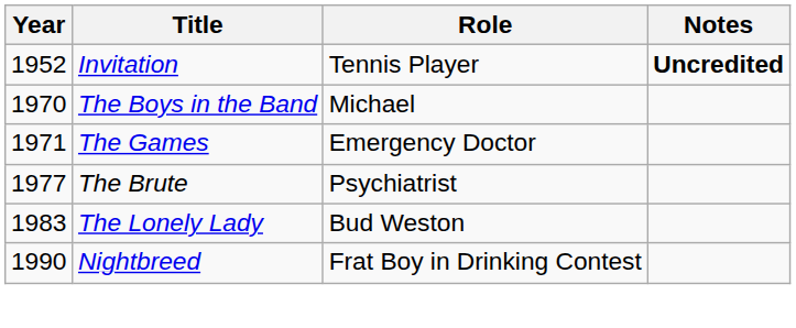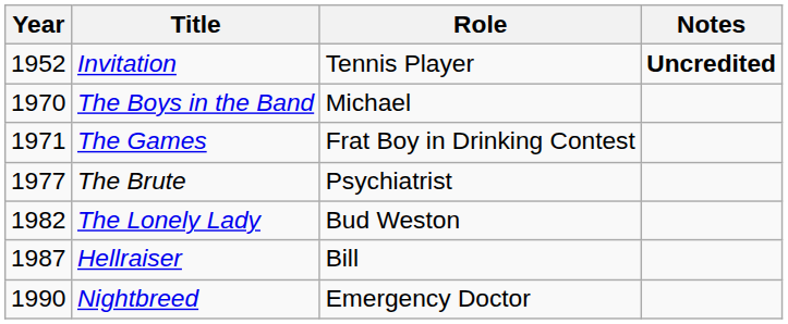The Games | Role: Emergency Doctor -> Frat Boy in Drinking Contest
The Lonely Lady | Year: 1983 -> 1982
+ row: 1987 | Hellraiser | Bill
Nightbreed | Role: Frat Boy in Drinking Contest -> Emergency Doctor
